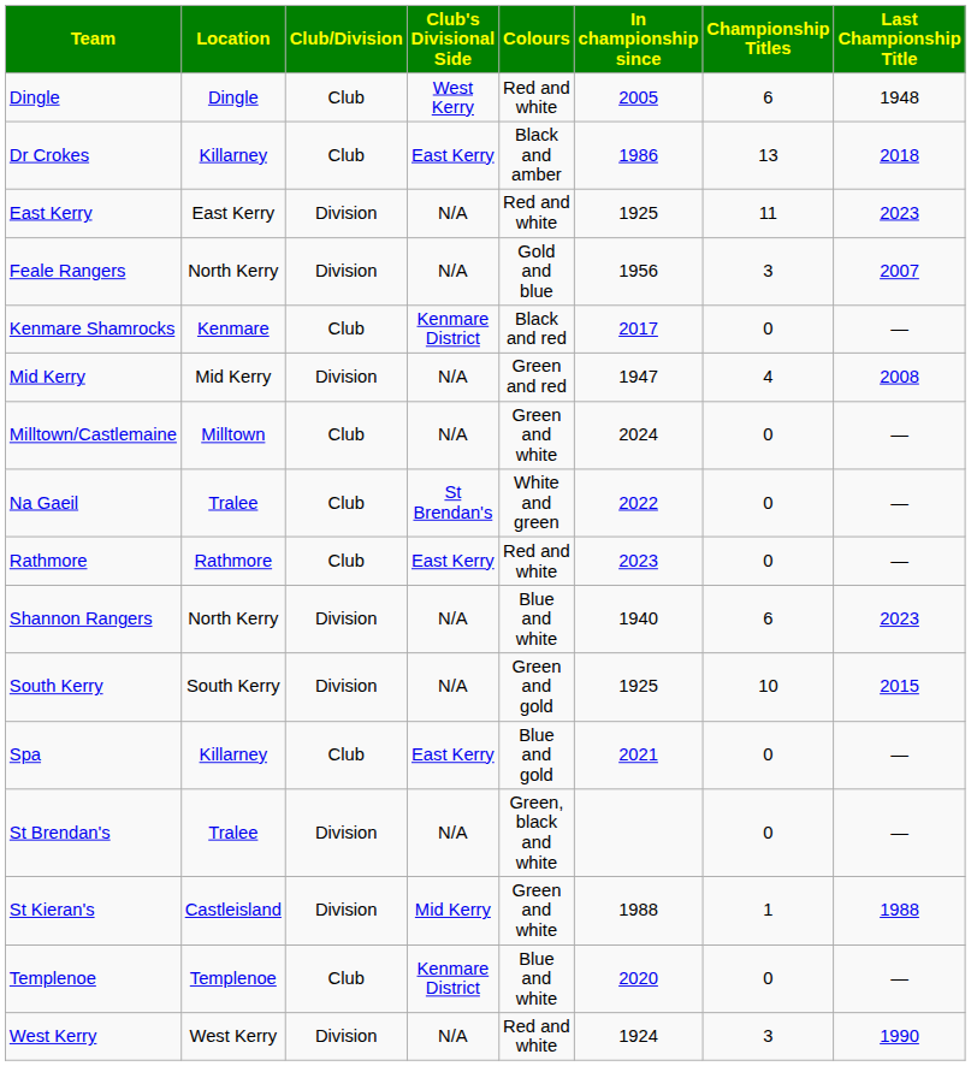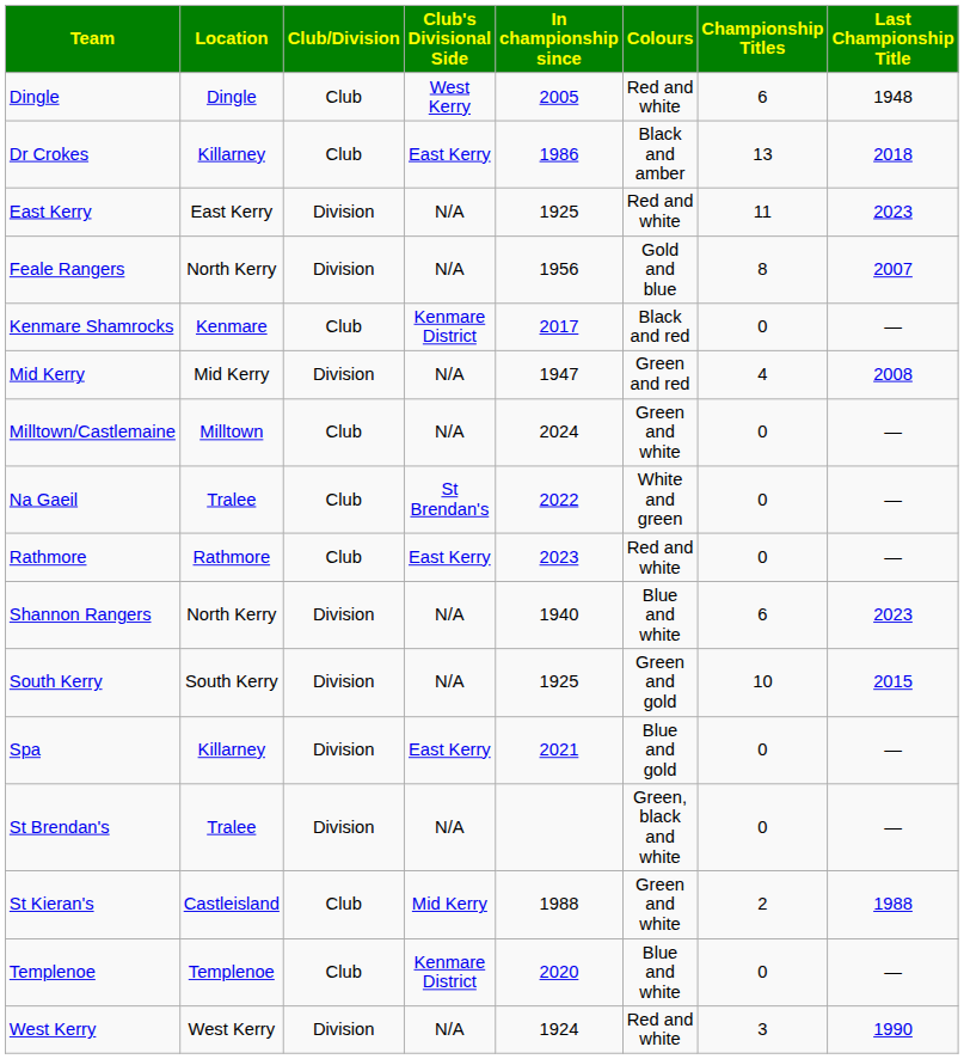columns swapped: Colours <-> In championship since
Feale Rangers | Championship Titles: 3 -> 8
Spa | Club/Division: Club -> Division
St Kieran's | Club/Division: Division -> Club
St Kieran's | Championship Titles: 1 -> 2
